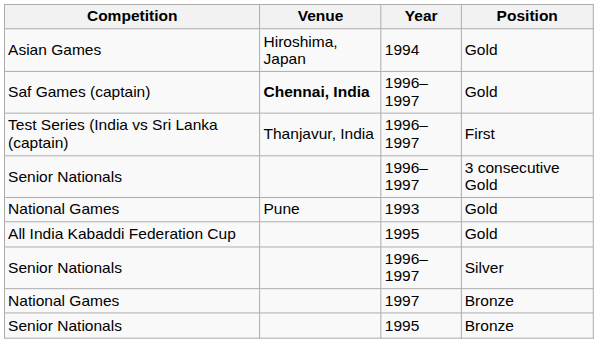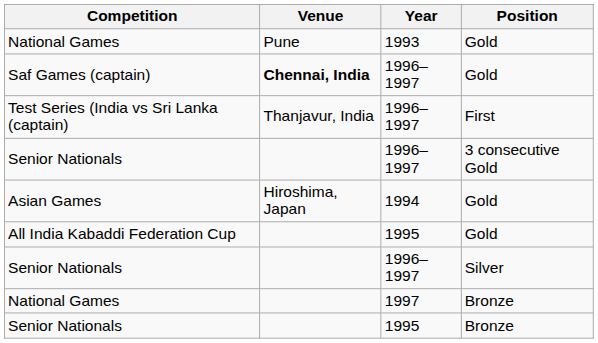rows swapped: Asian Games <-> National Games / Gold
